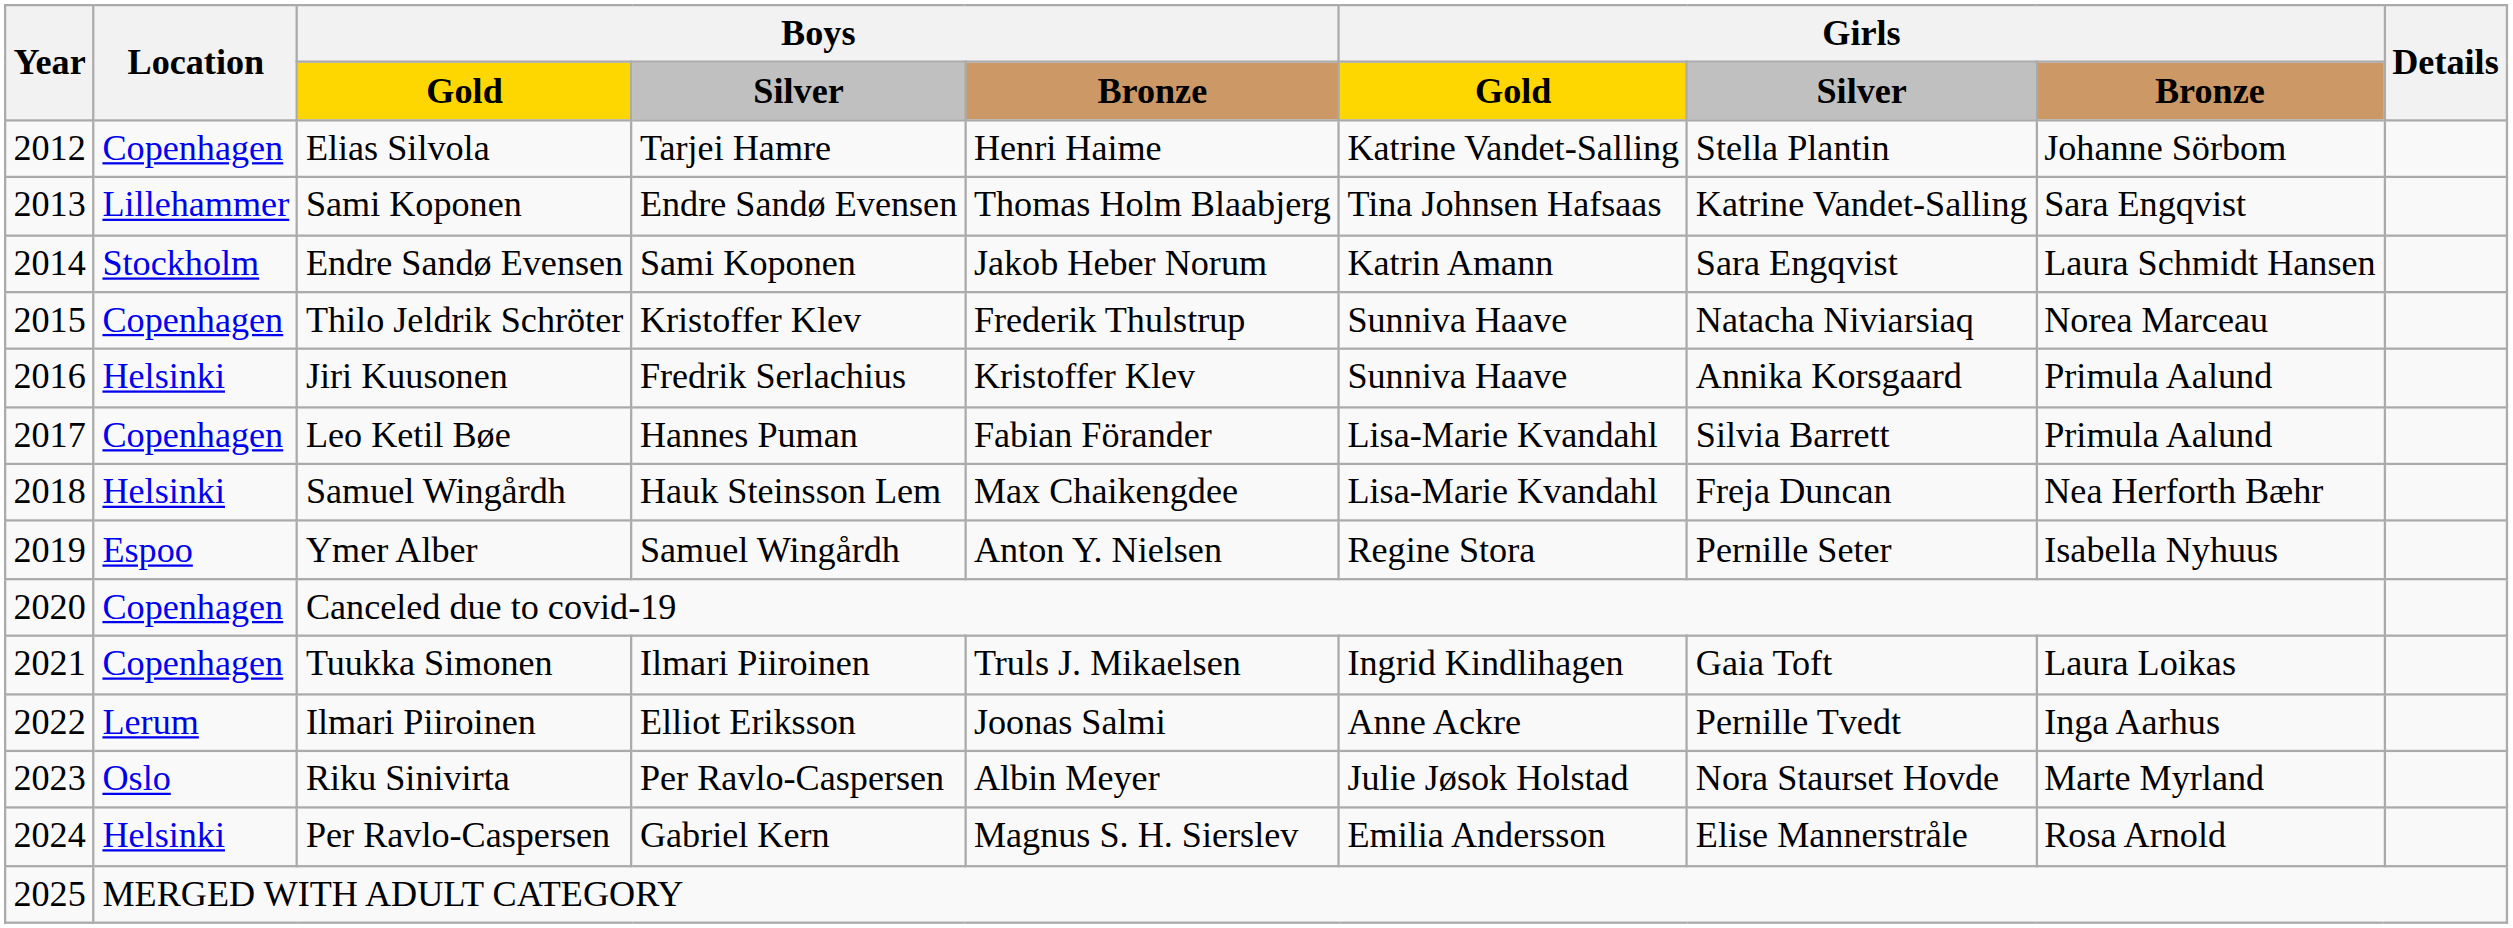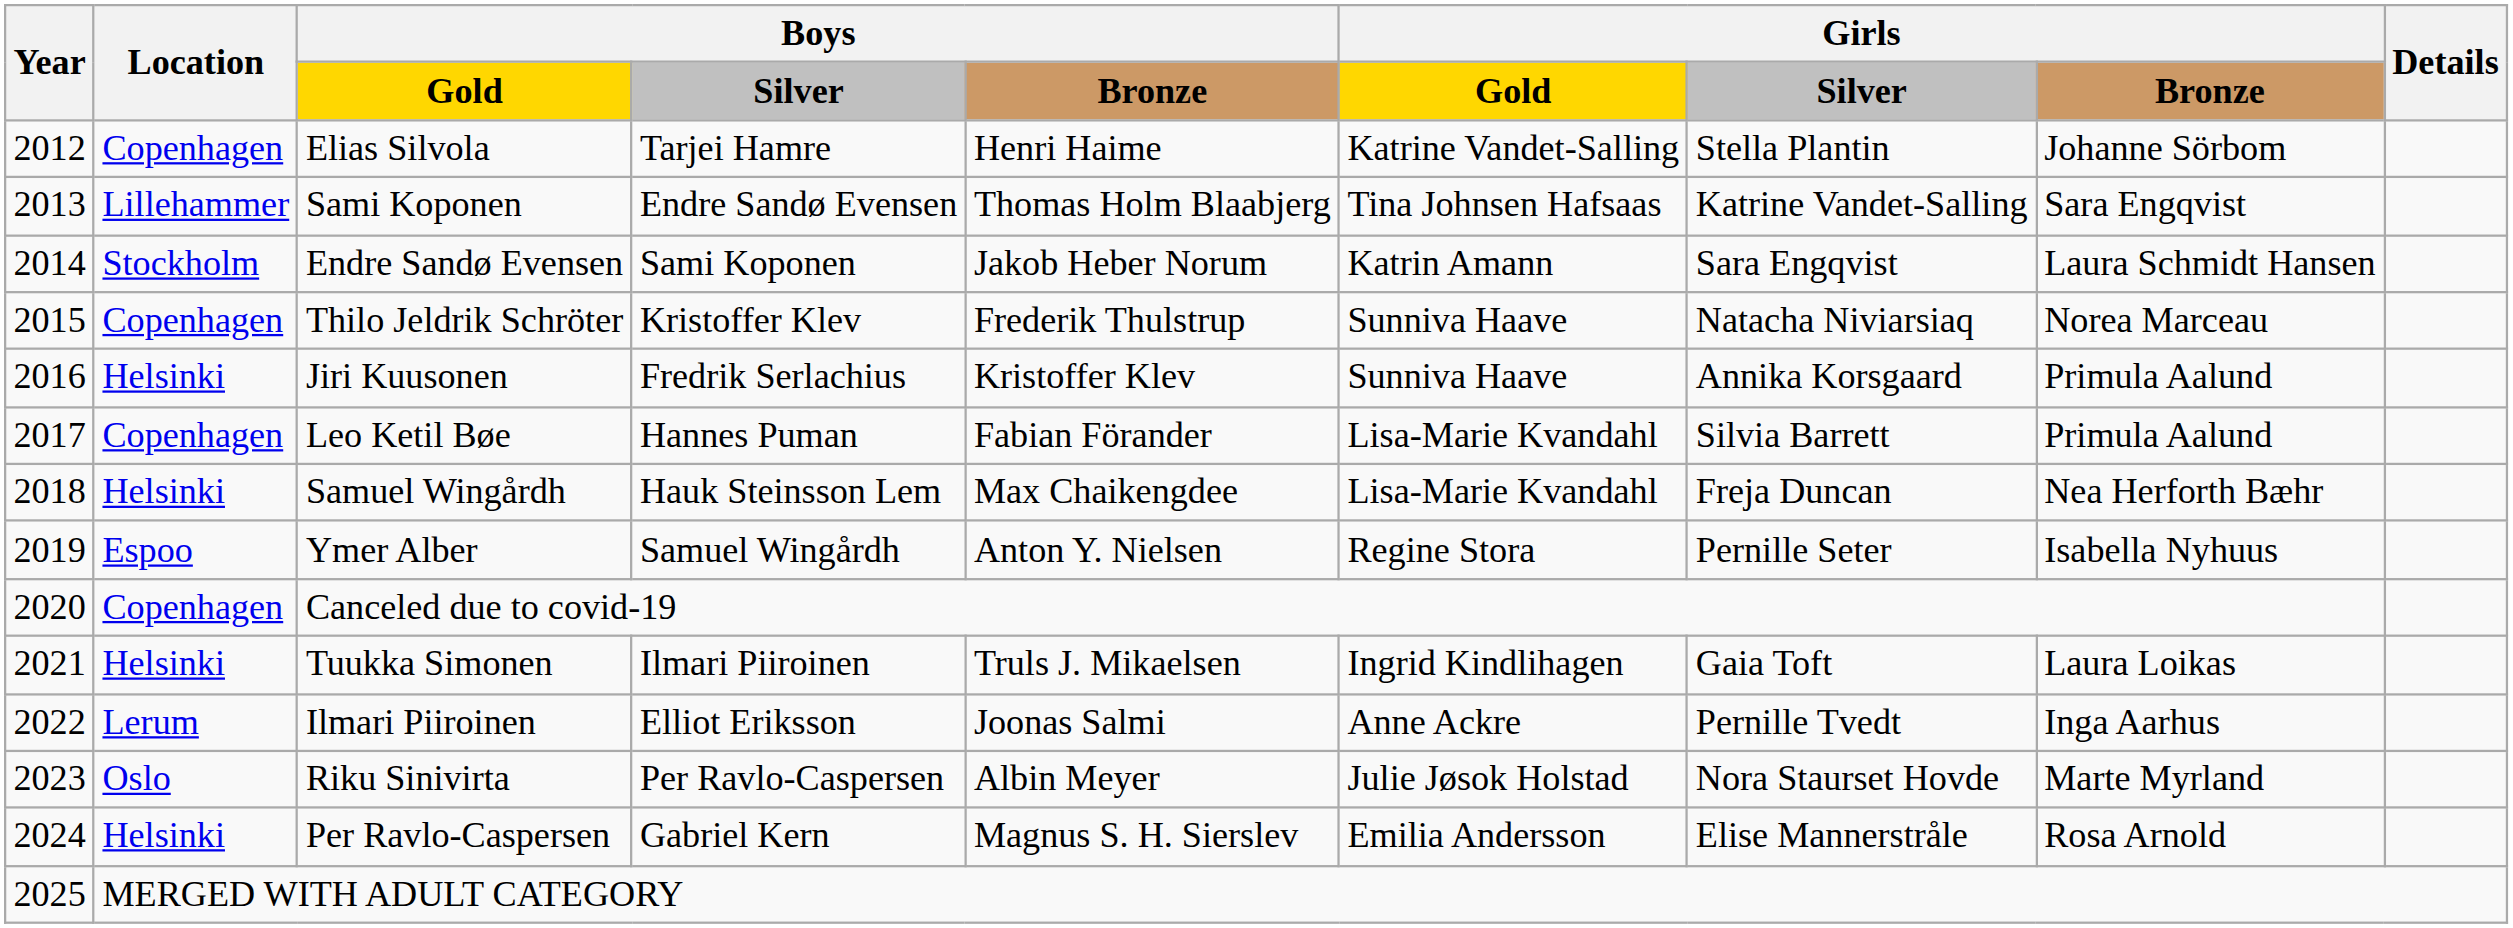Tuukka Simonen | Location: Copenhagen -> Helsinki
